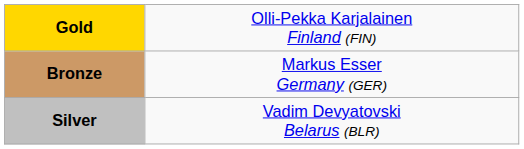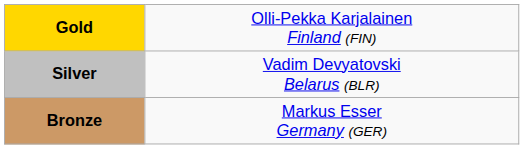rows swapped: Silver <-> Bronze
